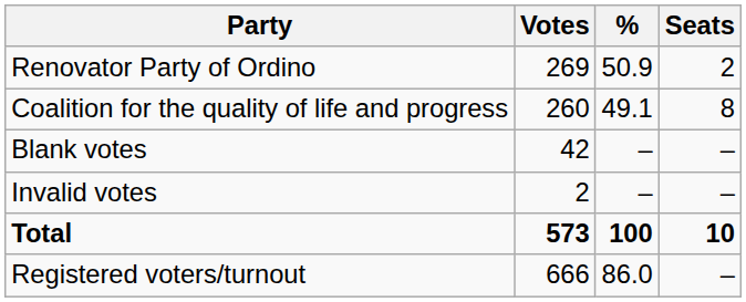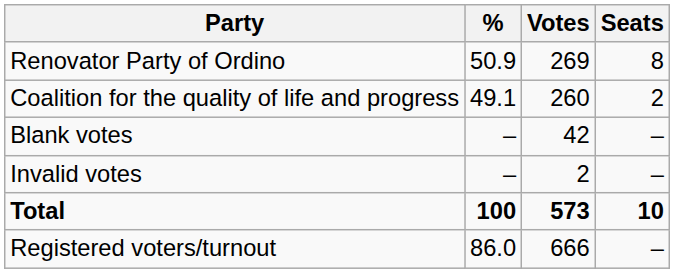columns swapped: Votes <-> %
Renovator Party of Ordino | Seats: 2 -> 8
Coalition for the quality of life and progress | Seats: 8 -> 2
